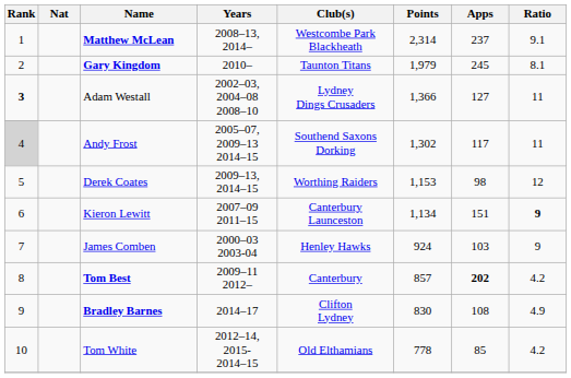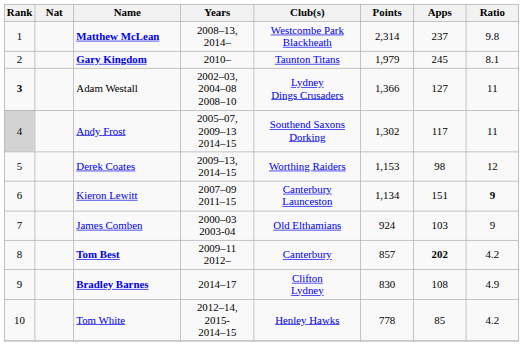Matthew McLean | Ratio: 9.1 -> 9.8
James Comben | Club(s): Henley Hawks -> Old Elthamians
Tom White | Club(s): Old Elthamians -> Henley Hawks
